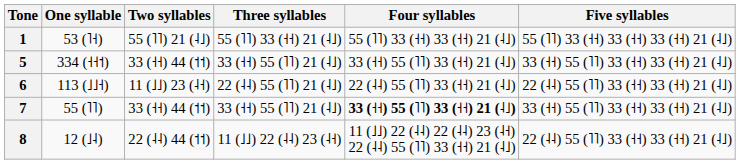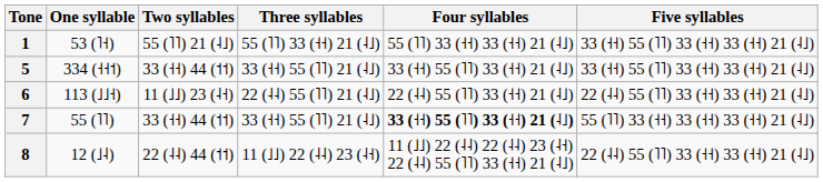1 | Five syllables: 55 (˥˥) 33 (˧˧) 33 (˧˧) 33 (˧˧) 21 (˨˩) -> 33 (˧˧) 55 (˥˥) 33 (˧˧) 33 (˧˧) 21 (˨˩)
7 | Five syllables: 33 (˧˧) 55 (˥˥) 33 (˧˧) 33 (˧˧) 21 (˨˩) -> 55 (˥˥) 33 (˧˧) 33 (˧˧) 33 (˧˧) 21 (˨˩)
